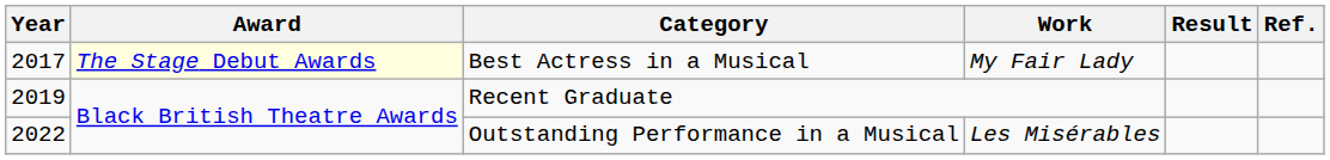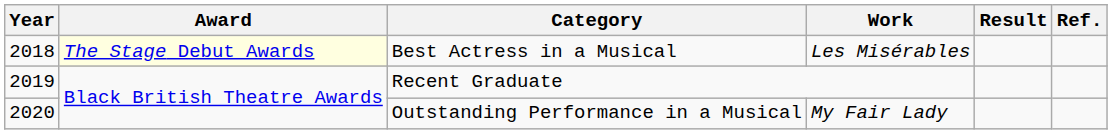Best Actress in a Musical | Year: 2017 -> 2018
Best Actress in a Musical | Work: My Fair Lady -> Les Misérables
Outstanding Performance in a Musical | Year: 2022 -> 2020
Outstanding Performance in a Musical | Work: Les Misérables -> My Fair Lady
